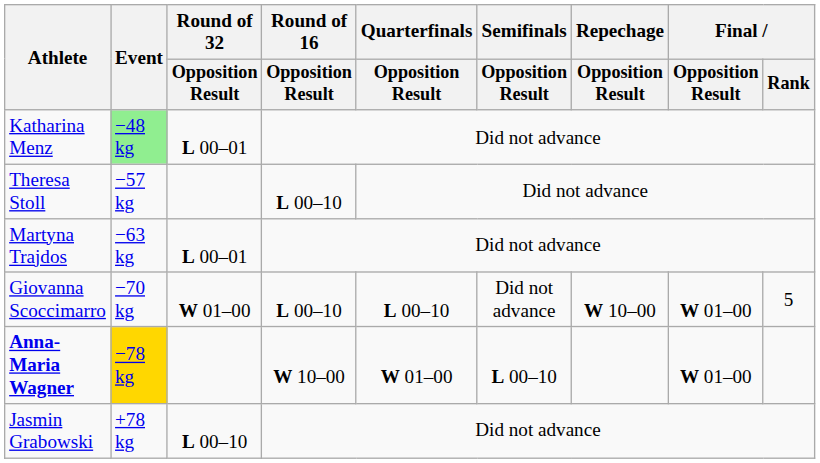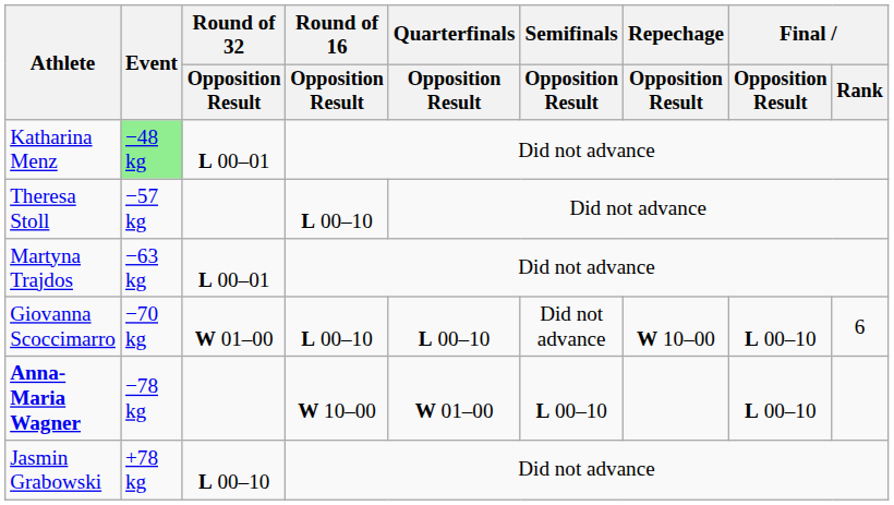Giovanna Scoccimarro | Final / Opposition Result: W 01–00 -> L 00–10
Giovanna Scoccimarro | Final / Rank: 5 -> 6
Anna-Maria Wagner | Event: gold background -> no background
Anna-Maria Wagner | Final / Opposition Result: W 01–00 -> L 00–10
